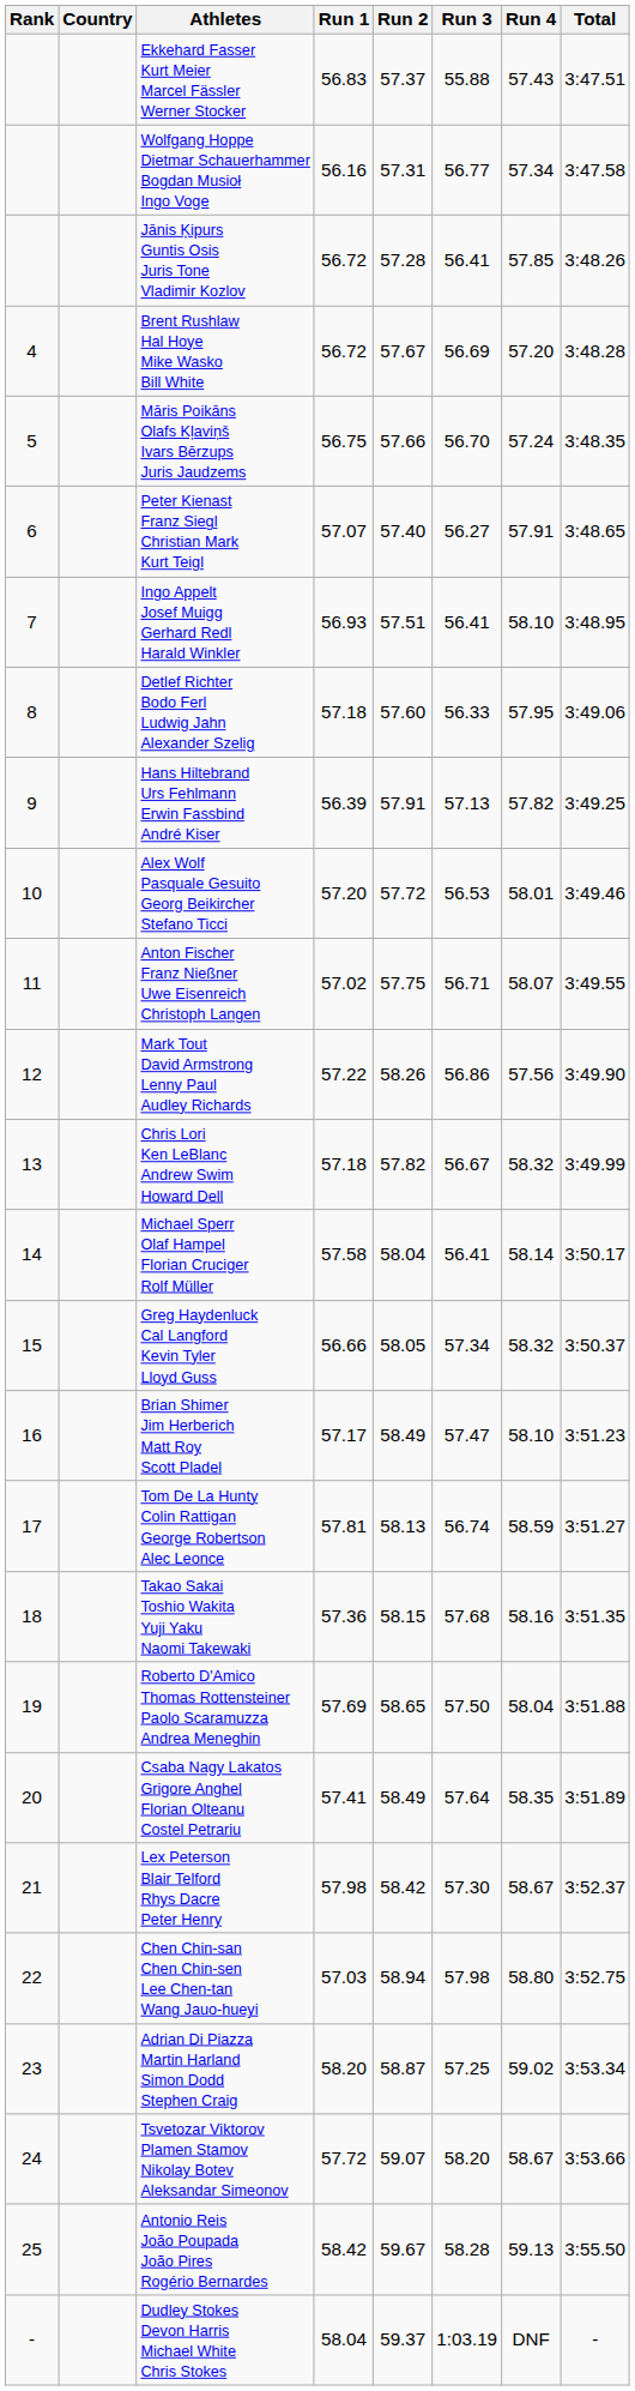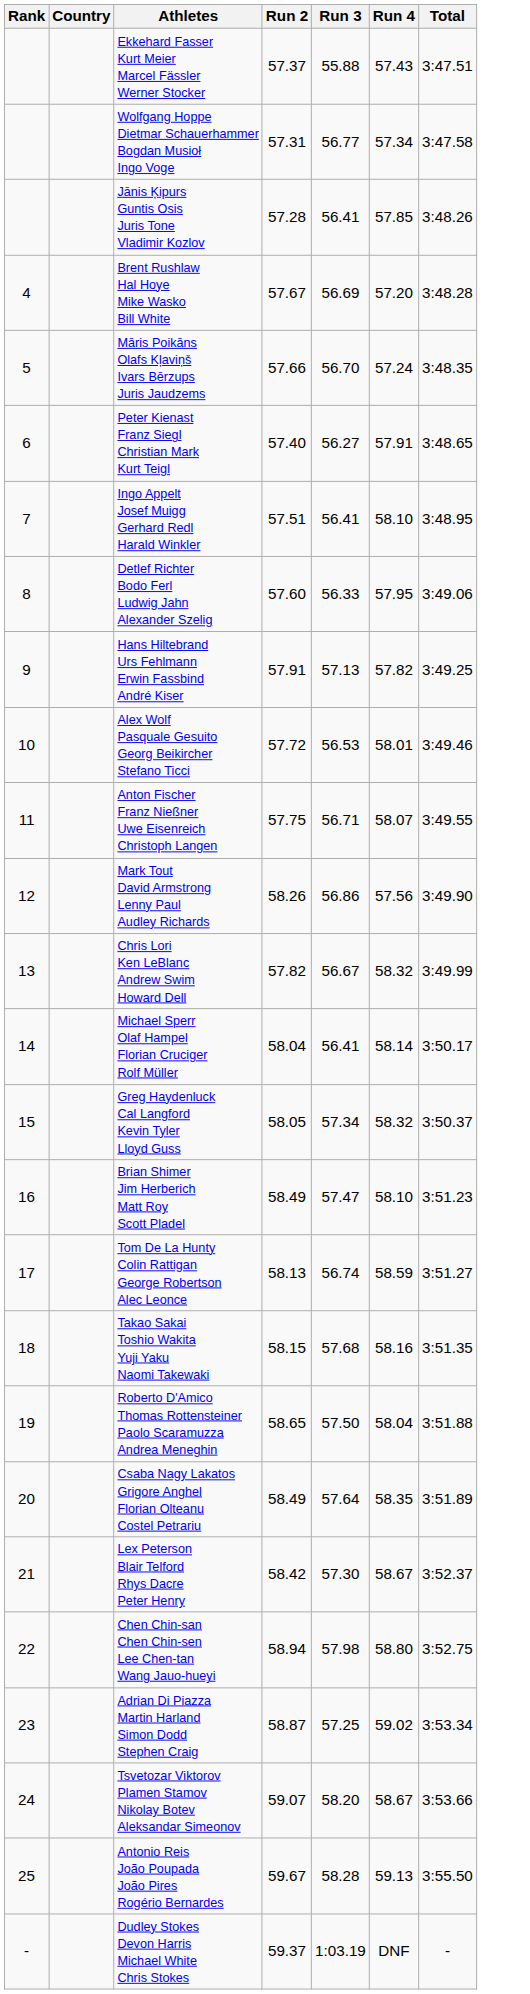- column: Run 1 | 56.83 | 56.16 | 56.72 | 56.72 | 56.75 | 57.07 | 56.93 | 57.18 | 56.39 | 57.20 | 57.02 | 57.22 | 57.18 | 57.58 | 56.66 | 57.17 | 57.81 | 57.36 | 57.69 | 57.41 | 57.98 | 57.03 | 58.20 | 57.72 | 58.42 | 58.04
